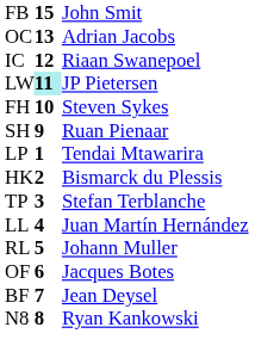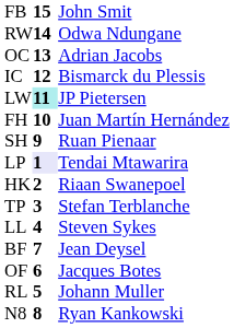+ row: RW | 14 | Odwa Ndungane
IC | column 3: Riaan Swanepoel -> Bismarck du Plessis
FH | column 3: Steven Sykes -> Juan Martín Hernández
LP | column 2: no background -> lavender background
HK | column 3: Bismarck du Plessis -> Riaan Swanepoel
LL | column 3: Juan Martín Hernández -> Steven Sykes
rows swapped: RL <-> BF
